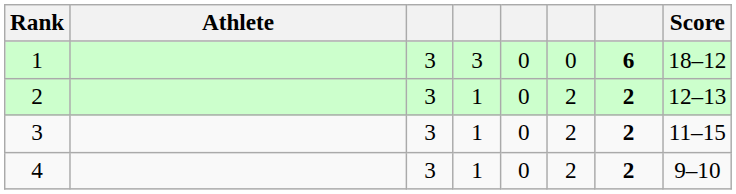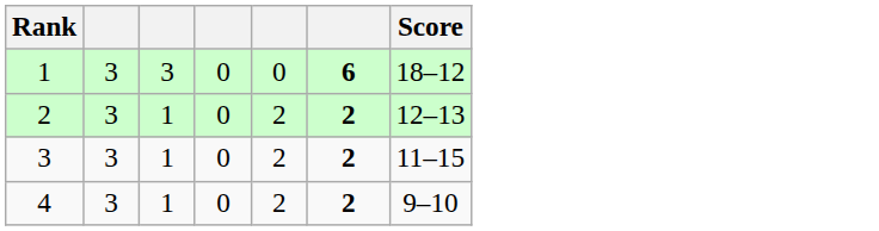- column: Athlete
